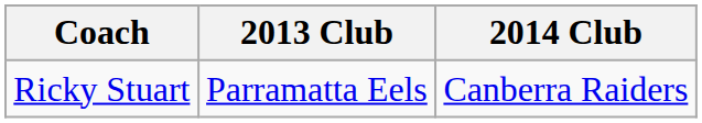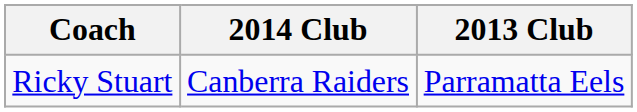columns swapped: 2013 Club <-> 2014 Club
